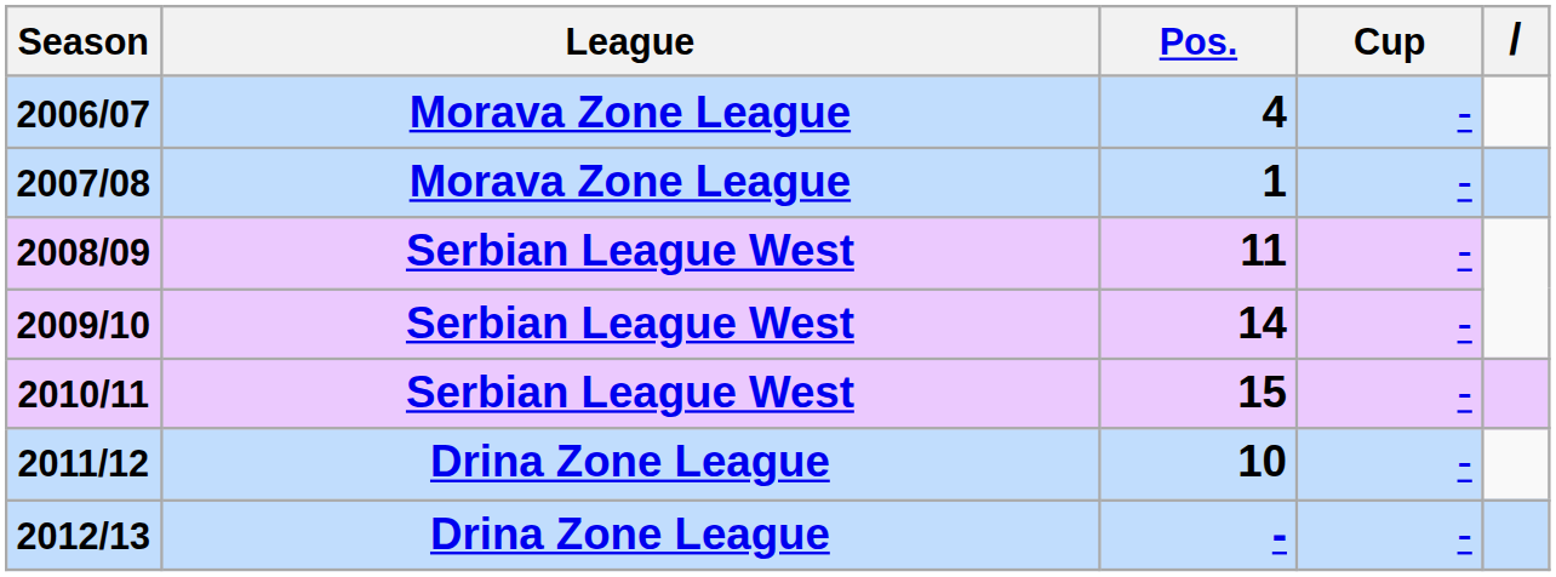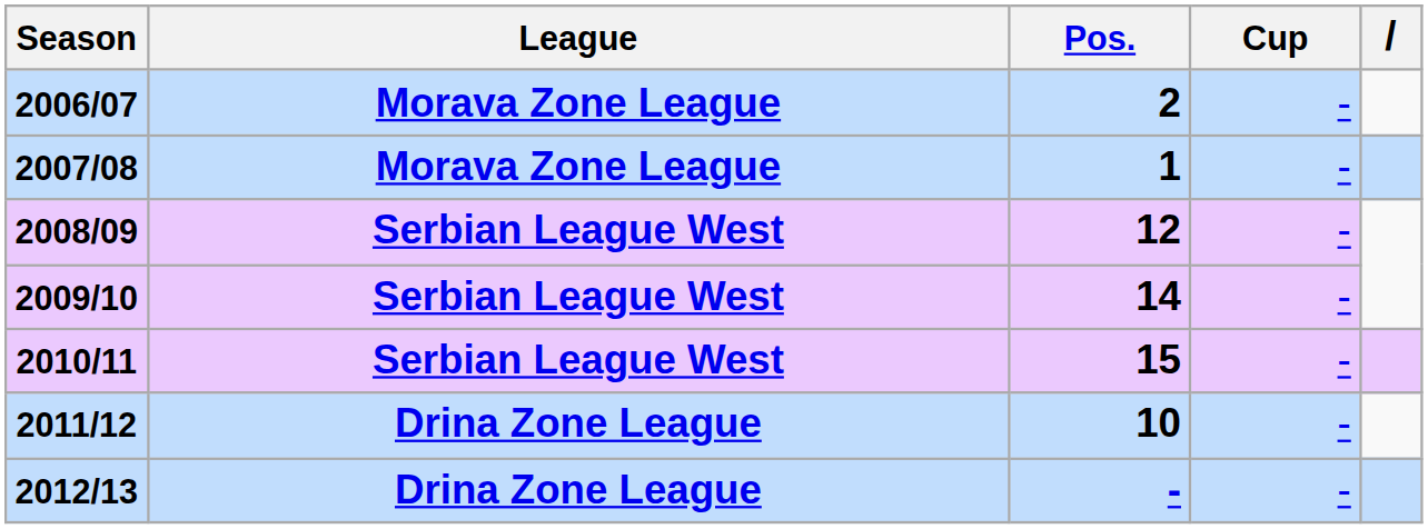2006/07 | Pos.: 4 -> 2
2008/09 | Pos.: 11 -> 12
